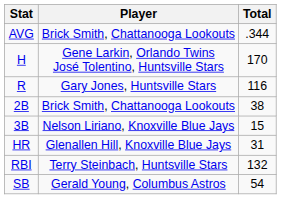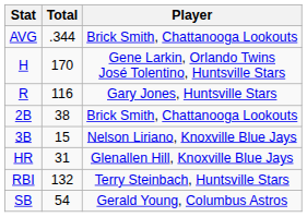columns swapped: Player <-> Total
